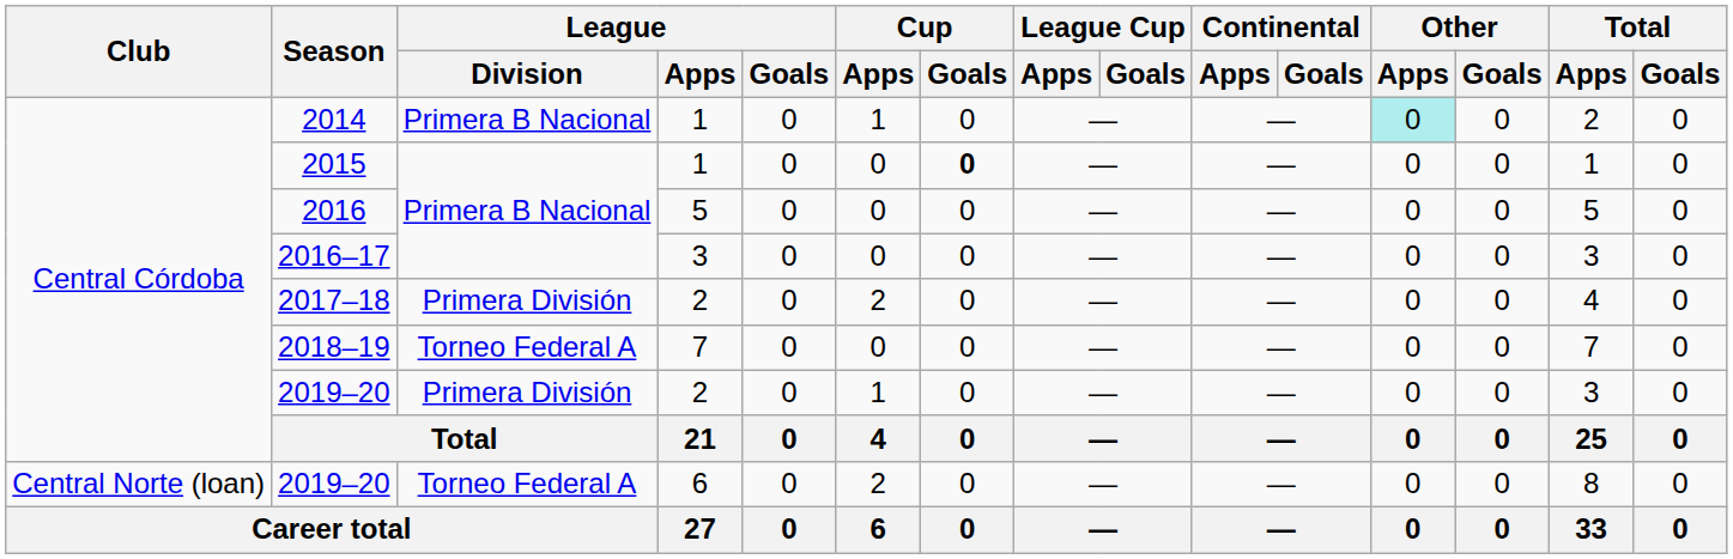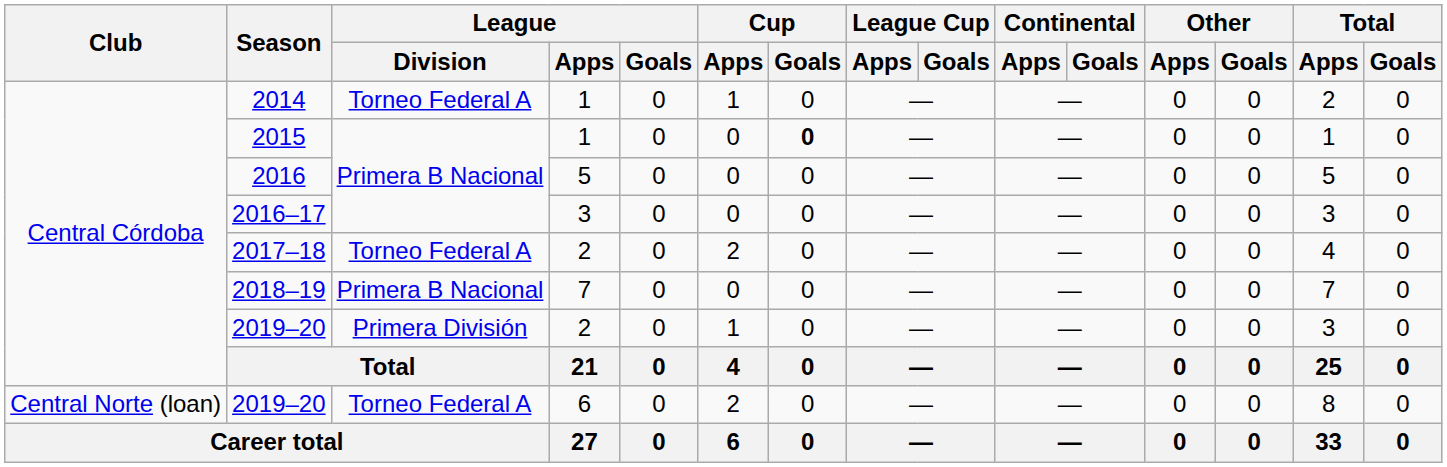2014 | League / Division: Primera B Nacional -> Torneo Federal A
2014 | Other / Apps: paleturquoise background -> no background
2017–18 | League / Division: Primera División -> Torneo Federal A
2018–19 | League / Division: Torneo Federal A -> Primera B Nacional
